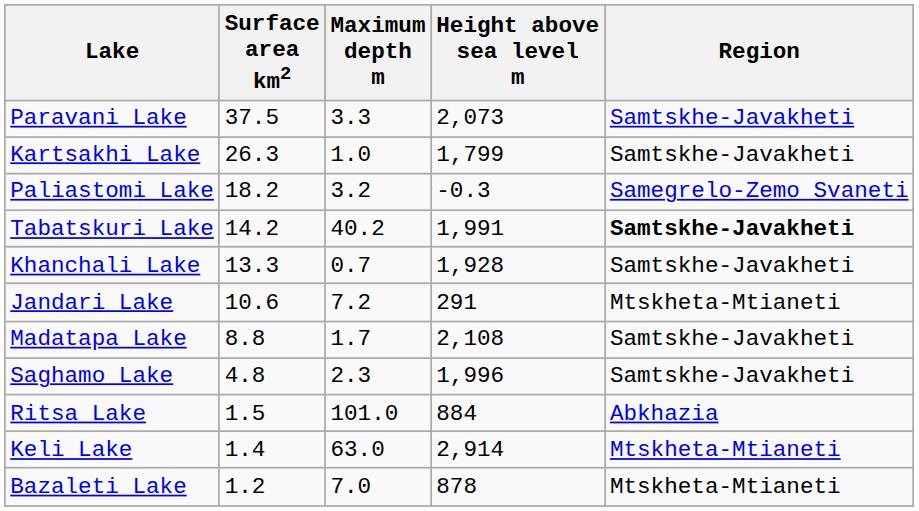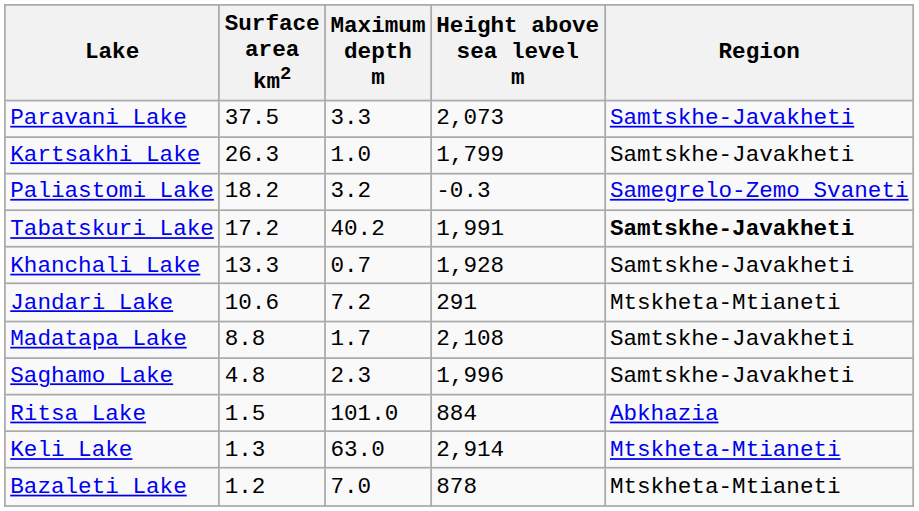Tabatskuri Lake | Surface area km2: 14.2 -> 17.2
Keli Lake | Surface area km2: 1.4 -> 1.3
